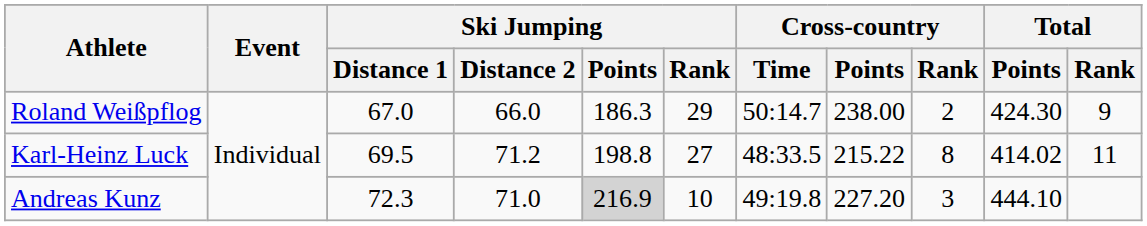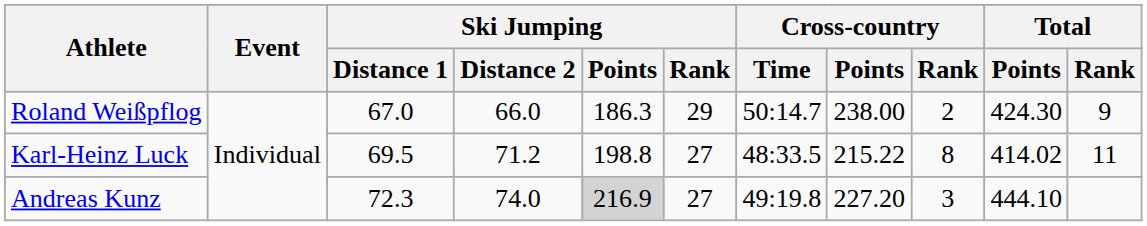Andreas Kunz | Ski Jumping / Distance 2: 71.0 -> 74.0
Andreas Kunz | Ski Jumping / Rank: 10 -> 27
